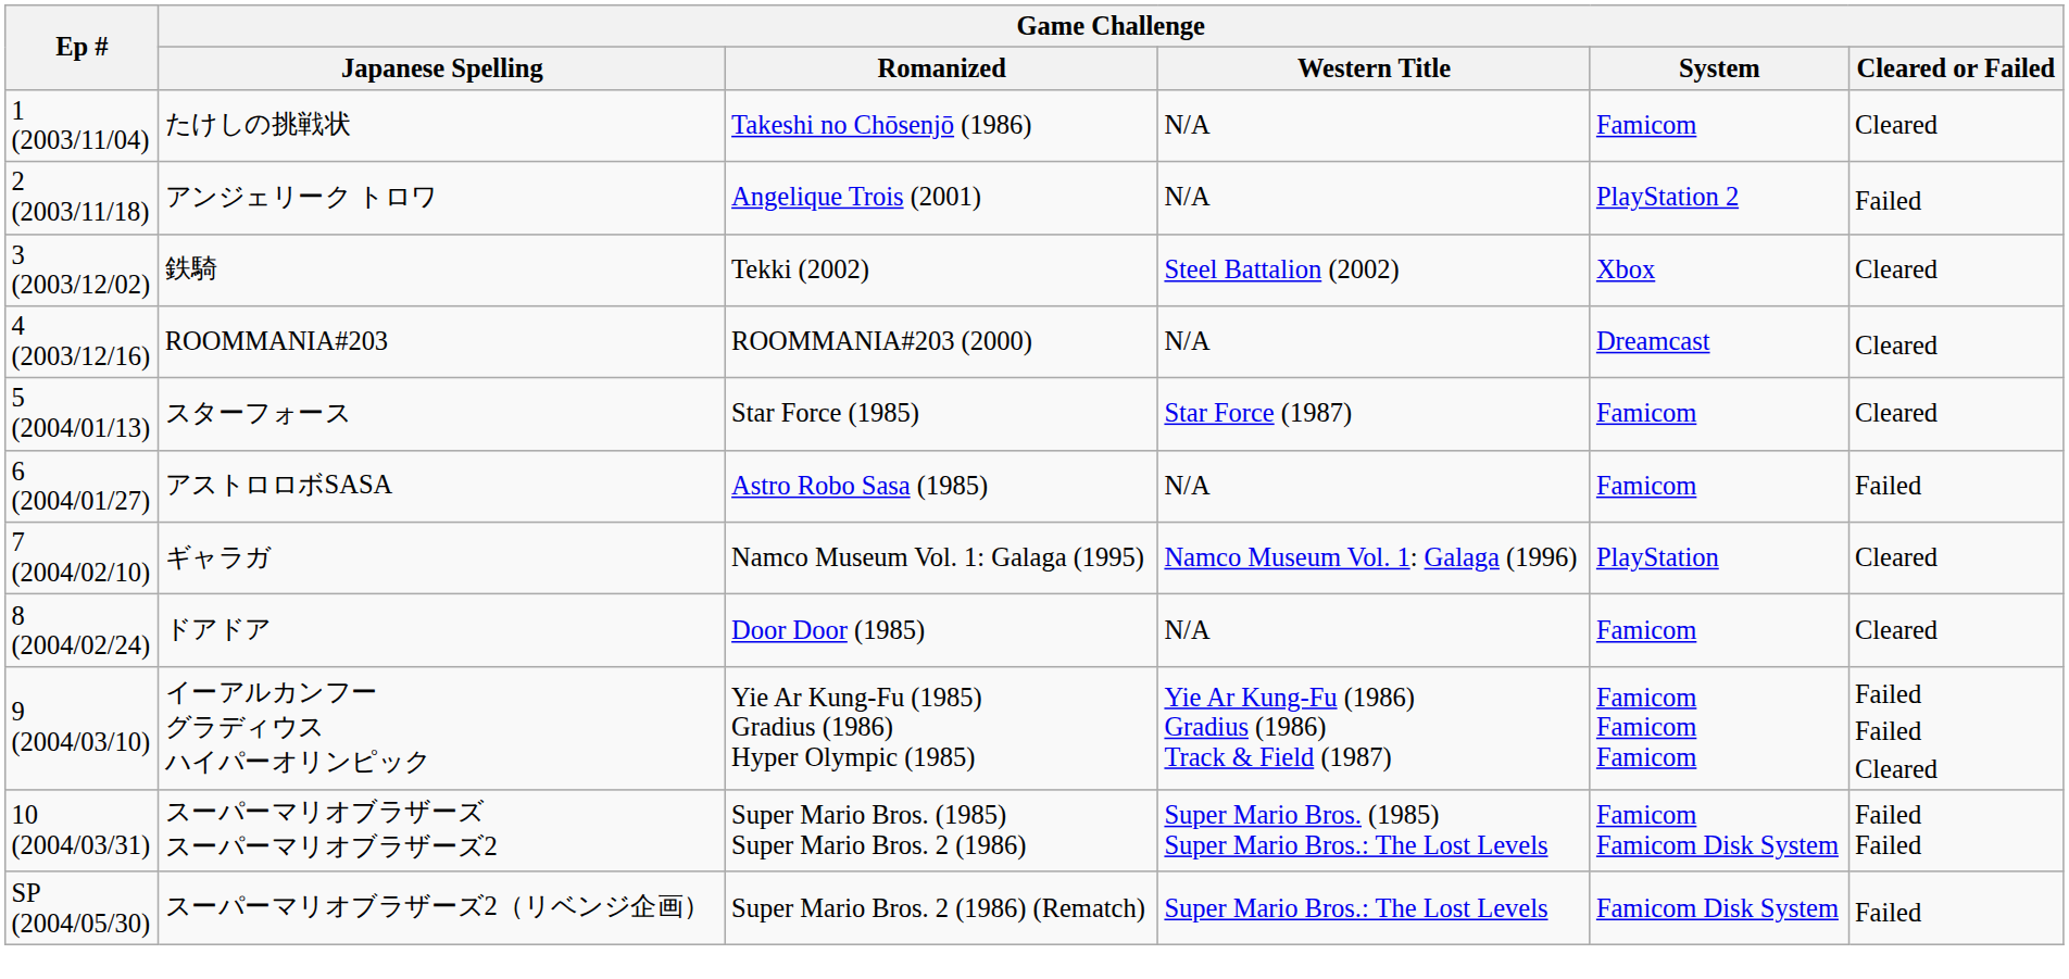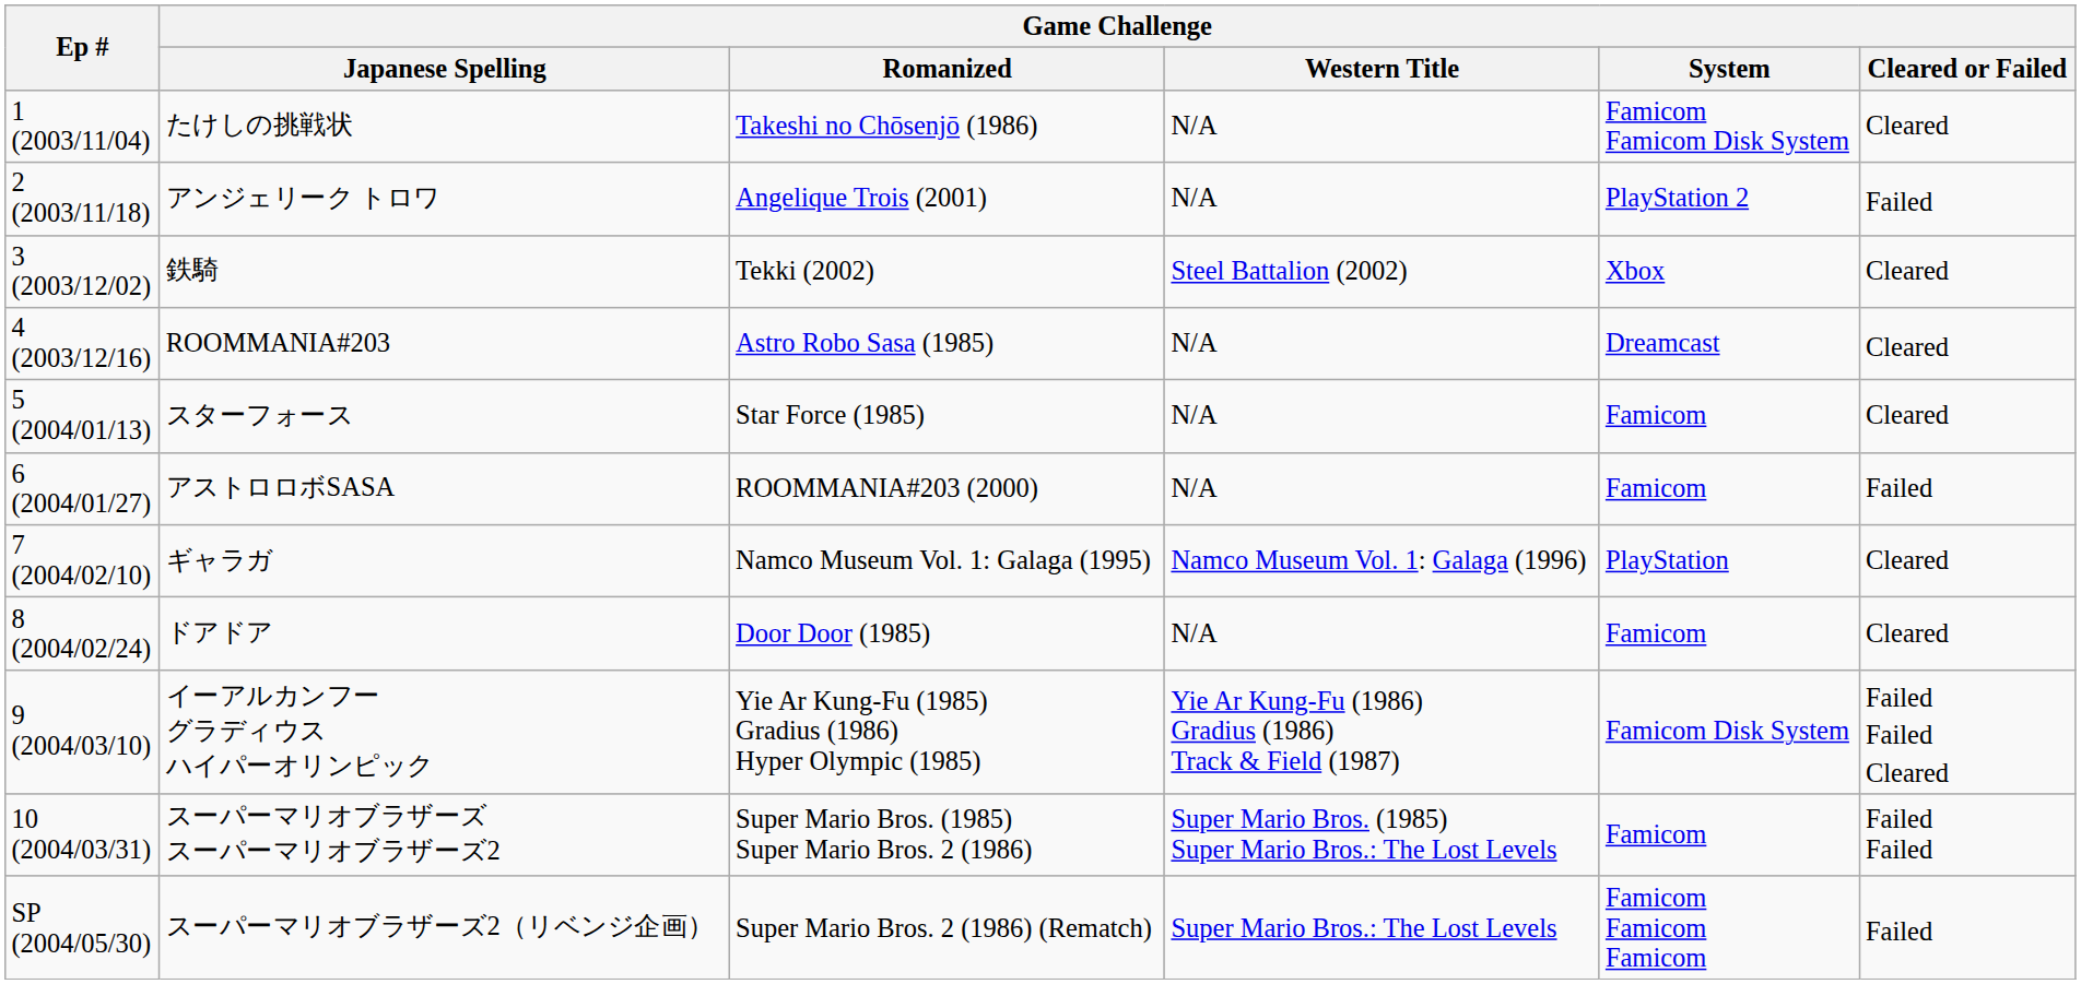たけしの挑戦状 | Game Challenge / System: Famicom -> Famicom Famicom Disk System
ROOMMANIA#203 | Game Challenge / Romanized: ROOMMANIA#203 (2000) -> Astro Robo Sasa (1985)
スターフォース | Game Challenge / Western Title: Star Force (1987) -> N/A
アストロロボSASA | Game Challenge / Romanized: Astro Robo Sasa (1985) -> ROOMMANIA#203 (2000)
イーアルカンフー グラディウス ハイパーオリンピック | Game Challenge / System: Famicom Famicom Famicom -> Famicom Disk System
スーパーマリオブラザーズ スーパーマリオブラザーズ2 | Game Challenge / System: Famicom Famicom Disk System -> Famicom
スーパーマリオブラザーズ2（リベンジ企画） | Game Challenge / System: Famicom Disk System -> Famicom Famicom Famicom
